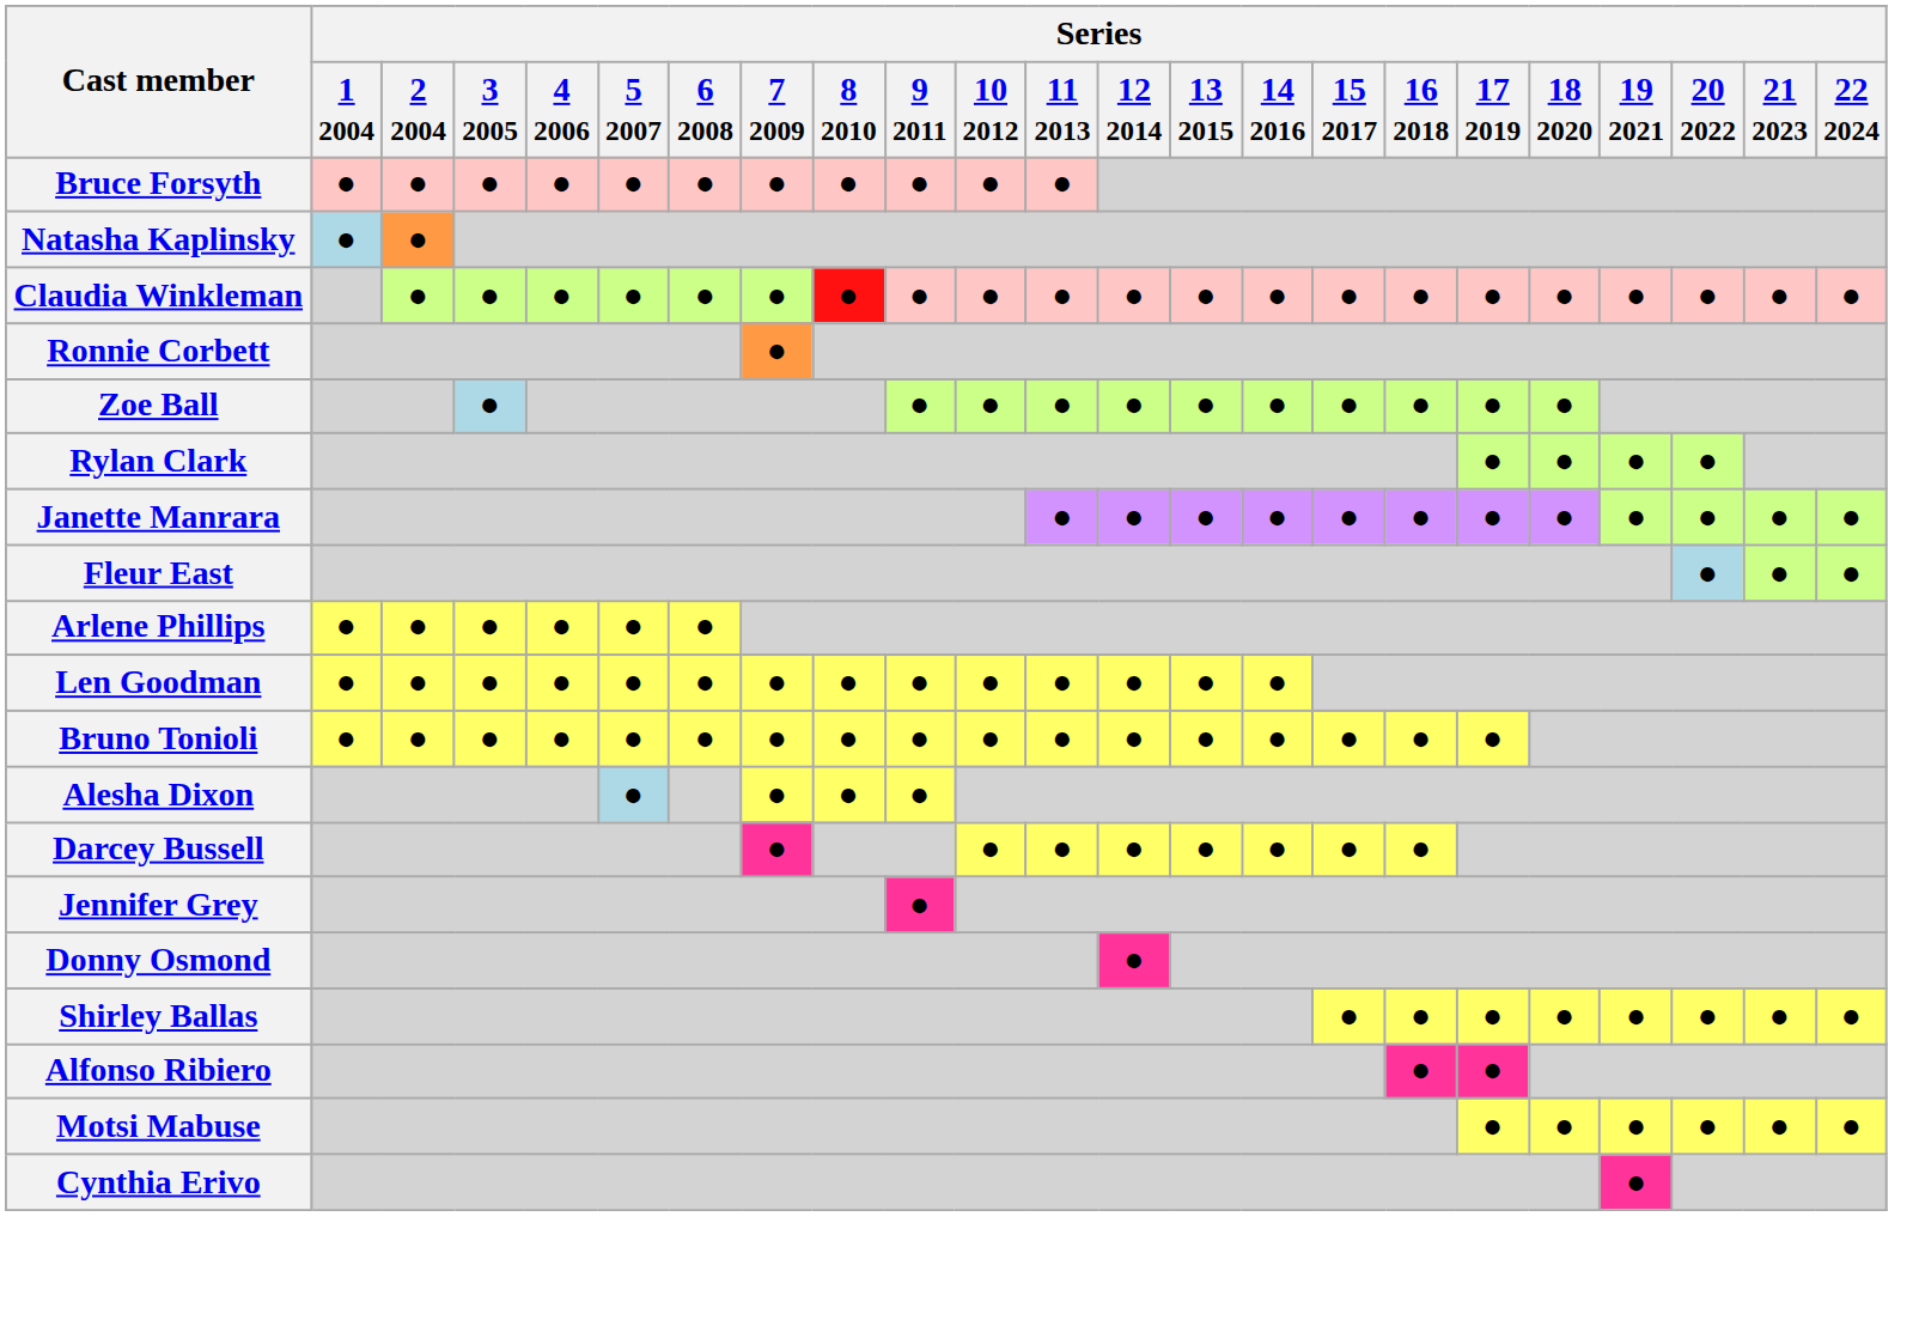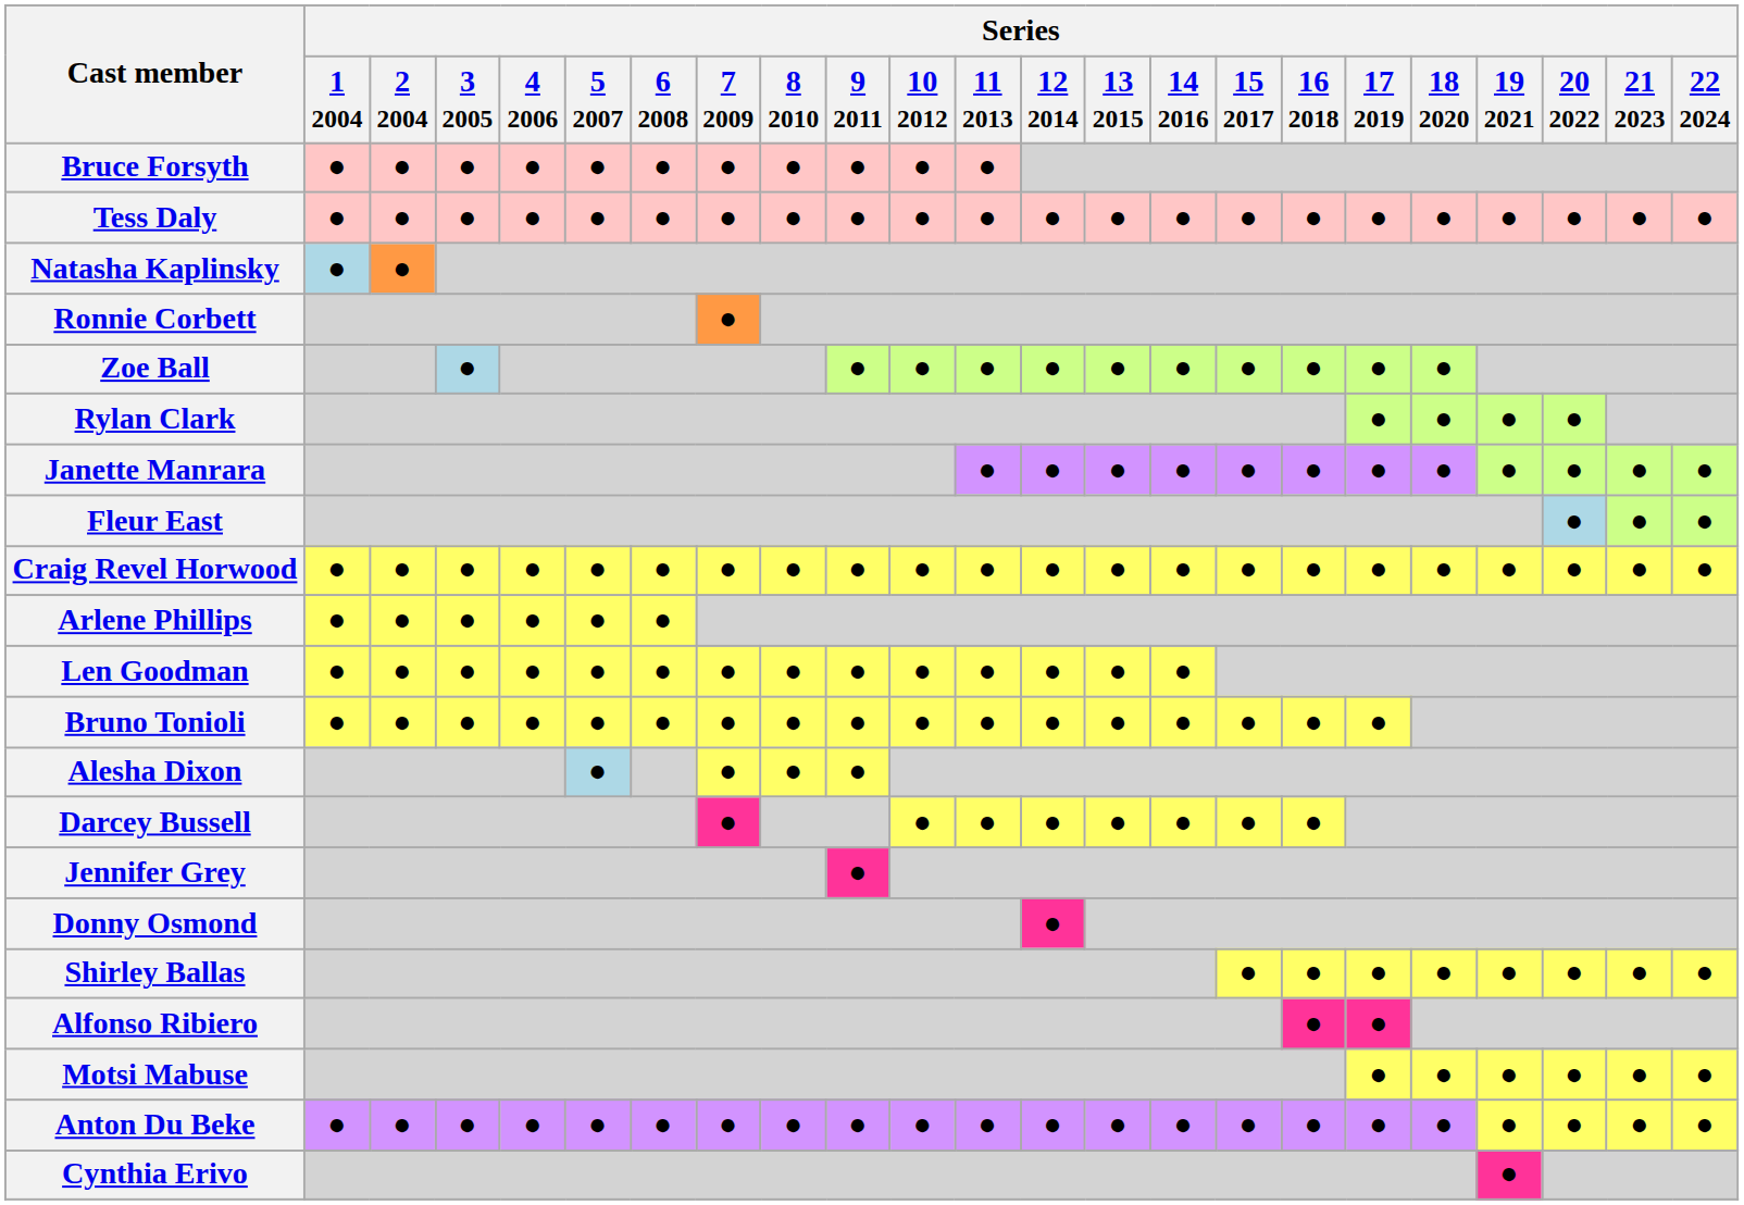+ row: Tess Daly | ● | ● | ● | ● | ● | ● | ● | ● | ● | ● | ● | ● | ● | ● | ● | ● | ● | ● | ● | ● | ● | ●
- row: Claudia Winkleman | ● | ● | ● | ● | ● | ● | ● | ● | ● | ● | ● | ● | ● | ● | ● | ● | ● | ● | ● | ● | ●
+ row: Craig Revel Horwood | ● | ● | ● | ● | ● | ● | ● | ● | ● | ● | ● | ● | ● | ● | ● | ● | ● | ● | ● | ● | ● | ●
+ row: Anton Du Beke | ● | ● | ● | ● | ● | ● | ● | ● | ● | ● | ● | ● | ● | ● | ● | ● | ● | ● | ● | ● | ● | ●
